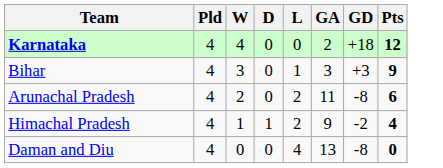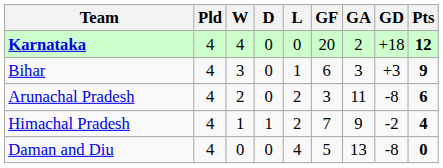+ column: GF | 20 | 6 | 3 | 7 | 5
